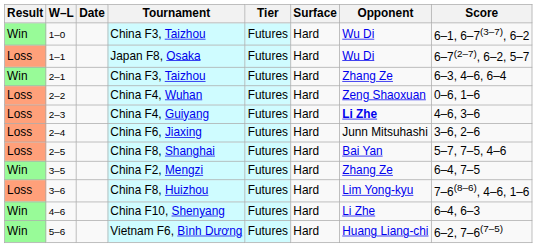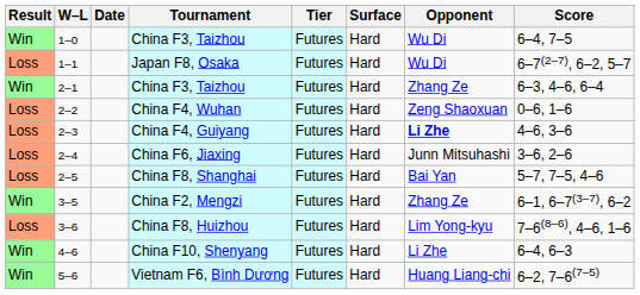1–0 / China F3, Taizhou | Score: 6–1, 6–7(3–7), 6–2 -> 6–4, 7–5
China F2, Mengzi | Score: 6–4, 7–5 -> 6–1, 6–7(3–7), 6–2
